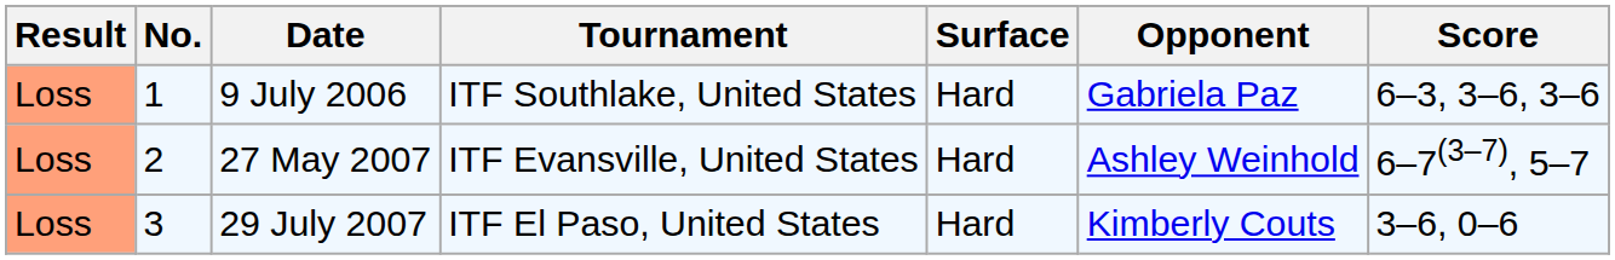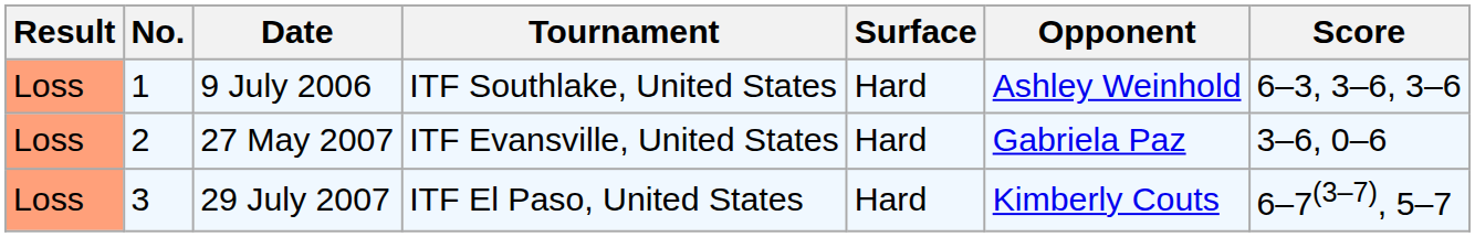9 July 2006 | Opponent: Gabriela Paz -> Ashley Weinhold
27 May 2007 | Opponent: Ashley Weinhold -> Gabriela Paz
27 May 2007 | Score: 6–7(3–7), 5–7 -> 3–6, 0–6
29 July 2007 | Score: 3–6, 0–6 -> 6–7(3–7), 5–7
